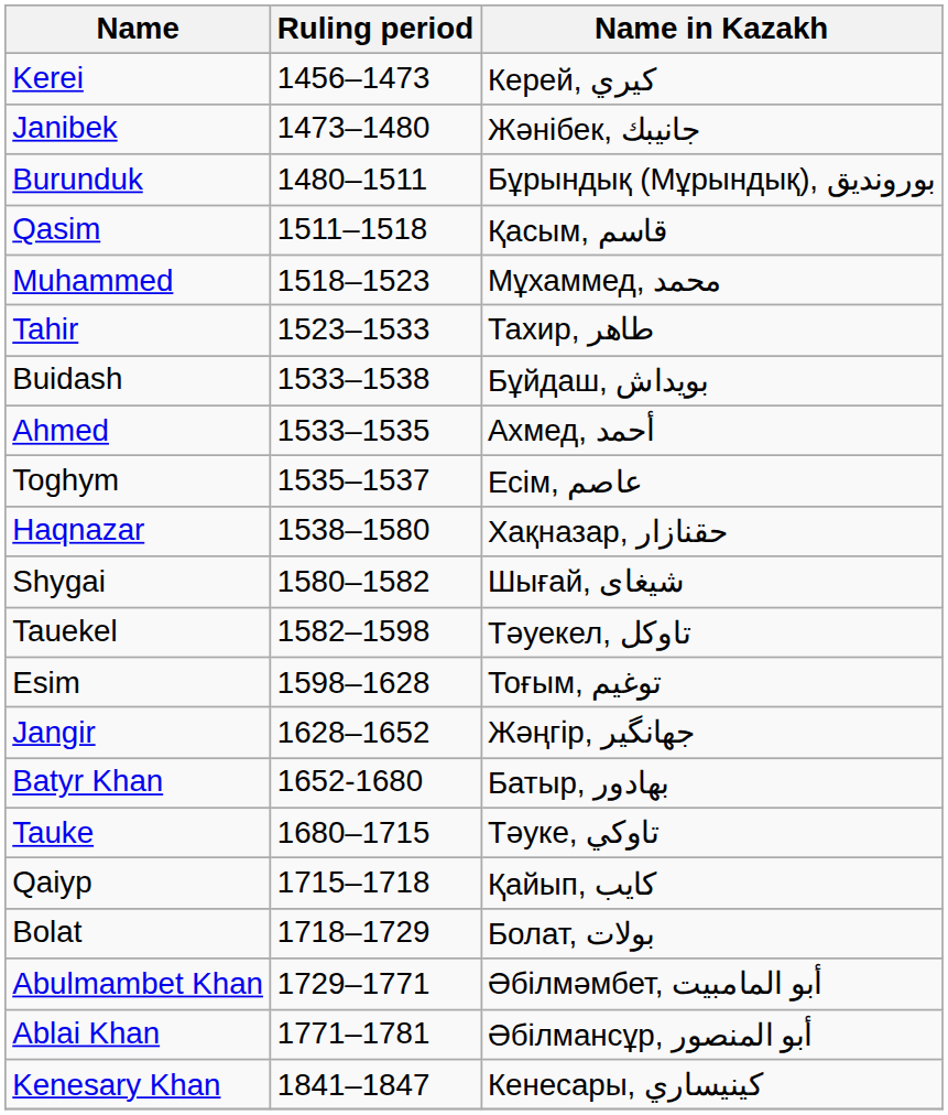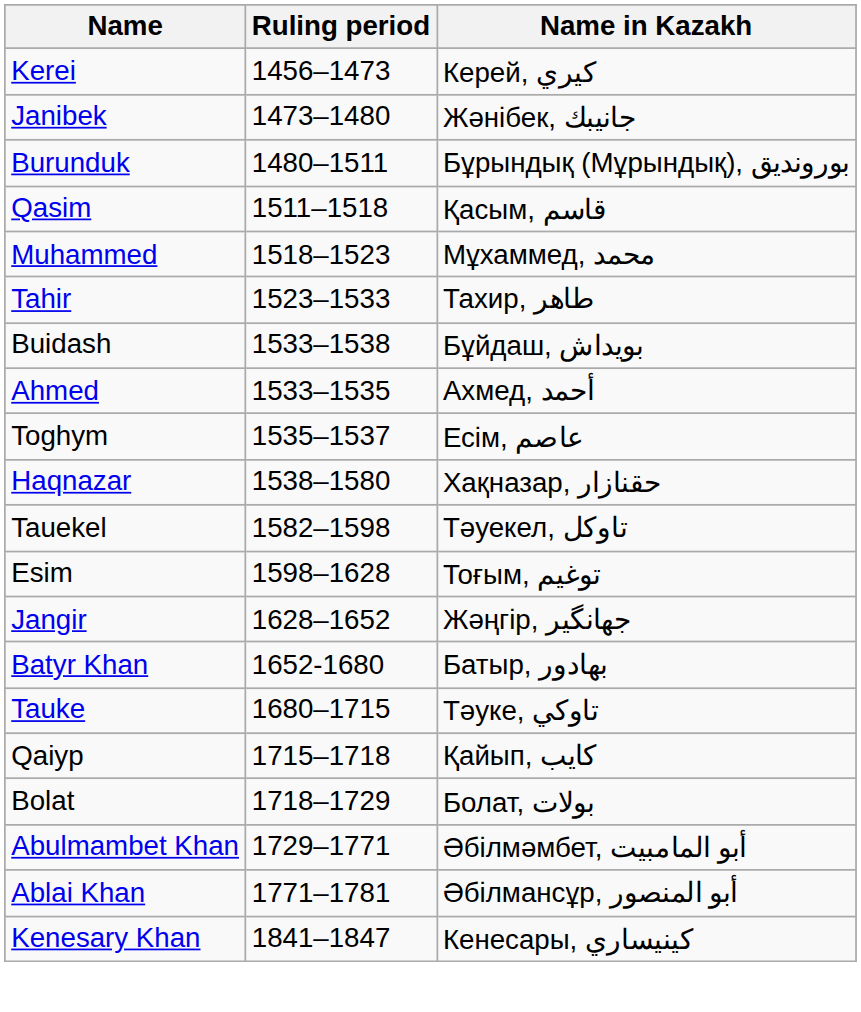- row: Shygai | 1580–1582 | Шығай, شیغای
